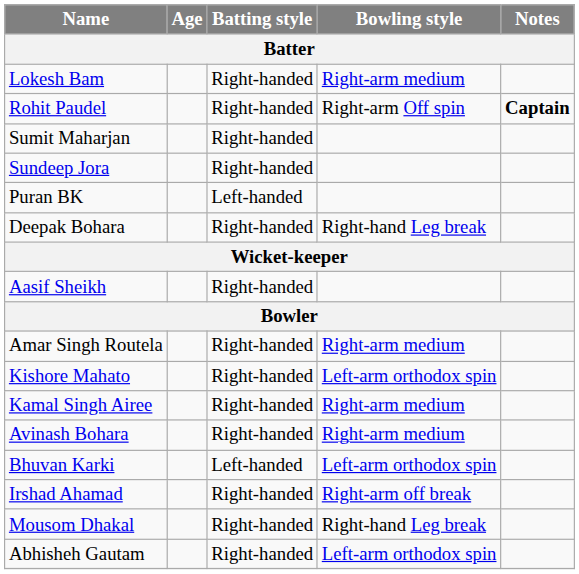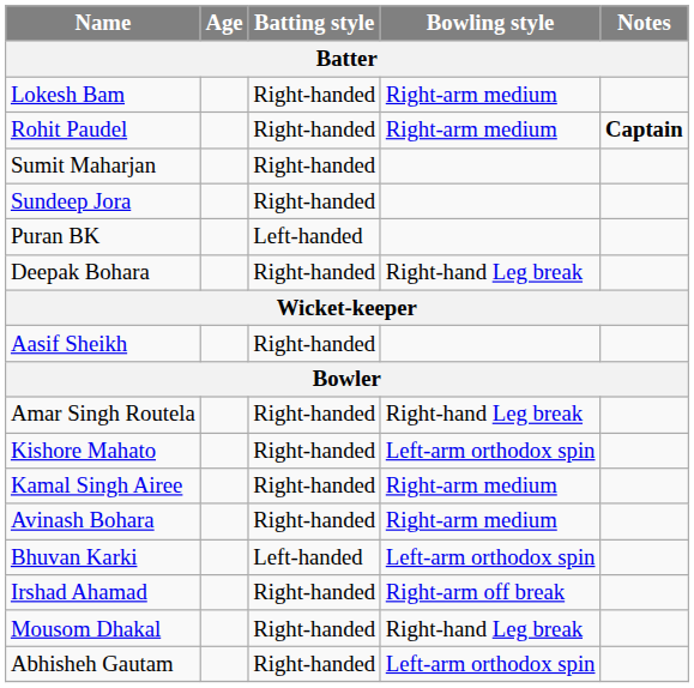Rohit Paudel | Bowling style: Right-arm Off spin -> Right-arm medium
Amar Singh Routela | Bowling style: Right-arm medium -> Right-hand Leg break
